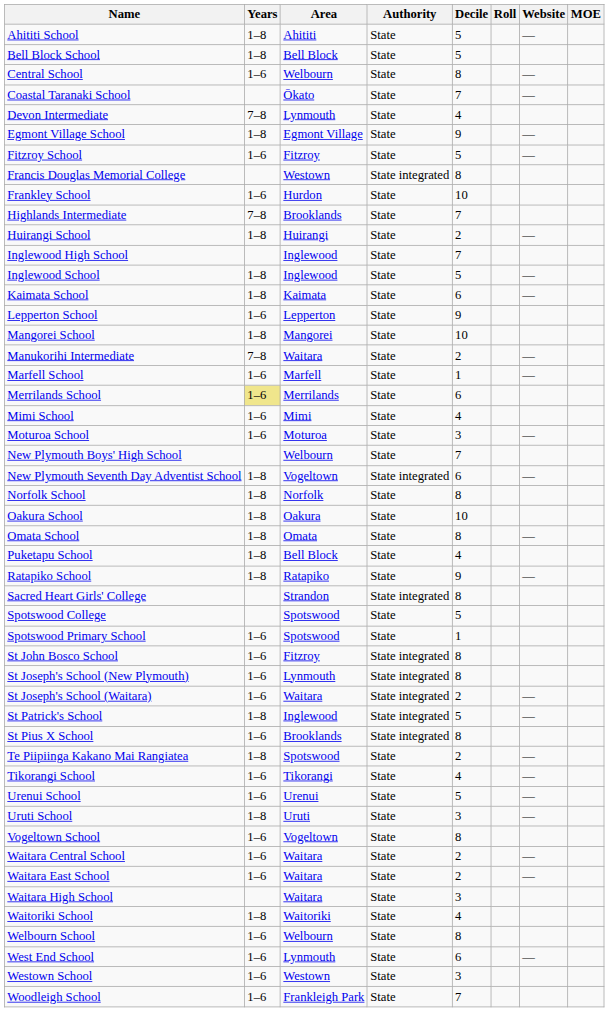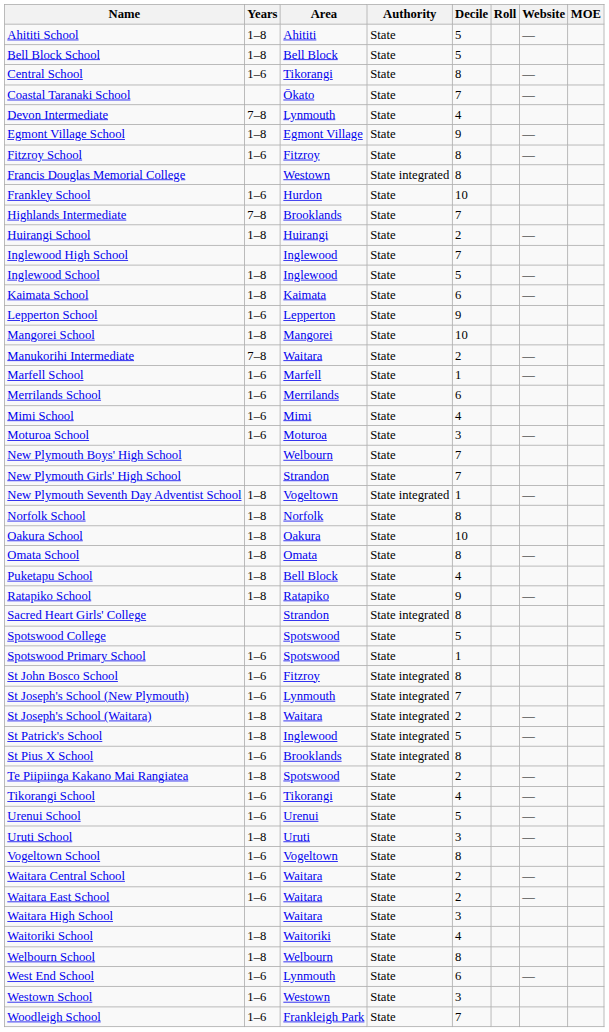Central School | Area: Welbourn -> Tikorangi
Fitzroy School | Decile: 5 -> 8
Merrilands School | Years: khaki background -> no background
+ row: New Plymouth Girls' High School | Strandon | State | 7
New Plymouth Seventh Day Adventist School | Decile: 6 -> 1
St Joseph's School (New Plymouth) | Decile: 8 -> 7
St Joseph's School (Waitara) | Years: 1–6 -> 1–8
Welbourn School | Years: 1–6 -> 1–8
